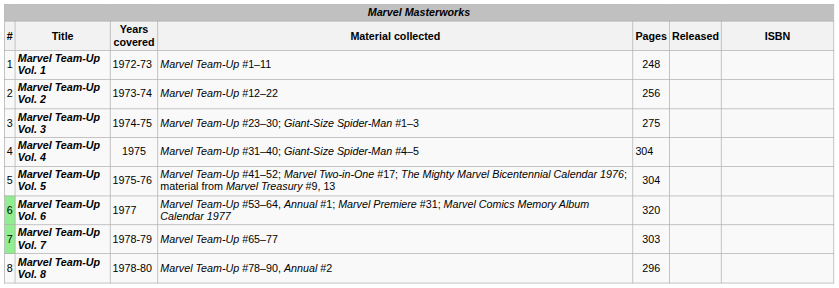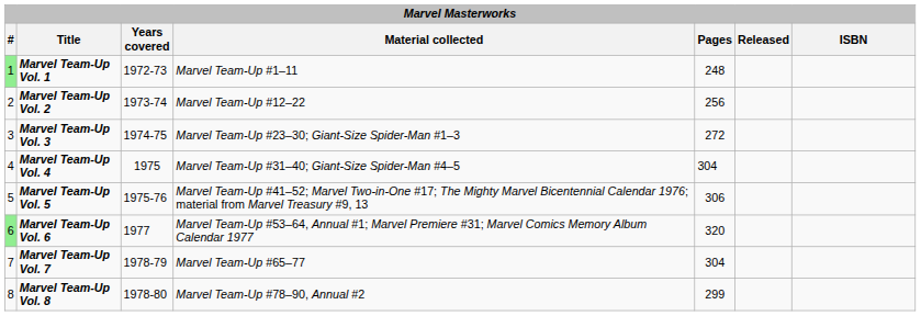Marvel Team-Up Vol. 1 | #: no background -> lightgreen background
Marvel Team-Up Vol. 3 | Pages: 275 -> 272
Marvel Team-Up Vol. 5 | Pages: 304 -> 306
Marvel Team-Up Vol. 7 | #: lightgreen background -> no background
Marvel Team-Up Vol. 7 | Pages: 303 -> 304
Marvel Team-Up Vol. 8 | Pages: 296 -> 299
